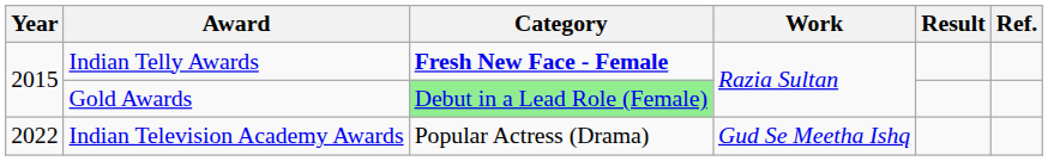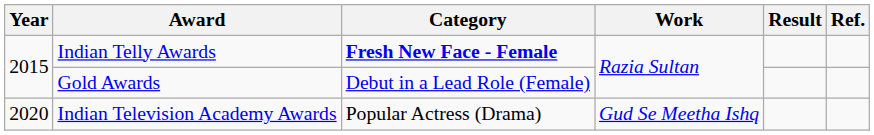Gold Awards | Category: lightgreen background -> no background
Indian Television Academy Awards | Year: 2022 -> 2020
